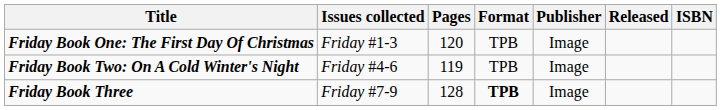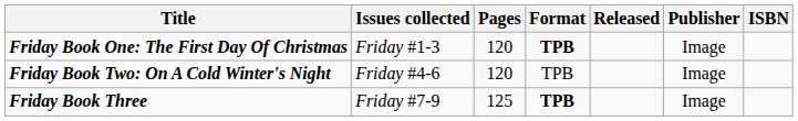columns swapped: Publisher <-> Released
Friday Book One: The First Day Of Christmas | Format: normal -> bold
Friday Book Two: On A Cold Winter's Night | Pages: 119 -> 120
Friday Book Three | Pages: 128 -> 125
